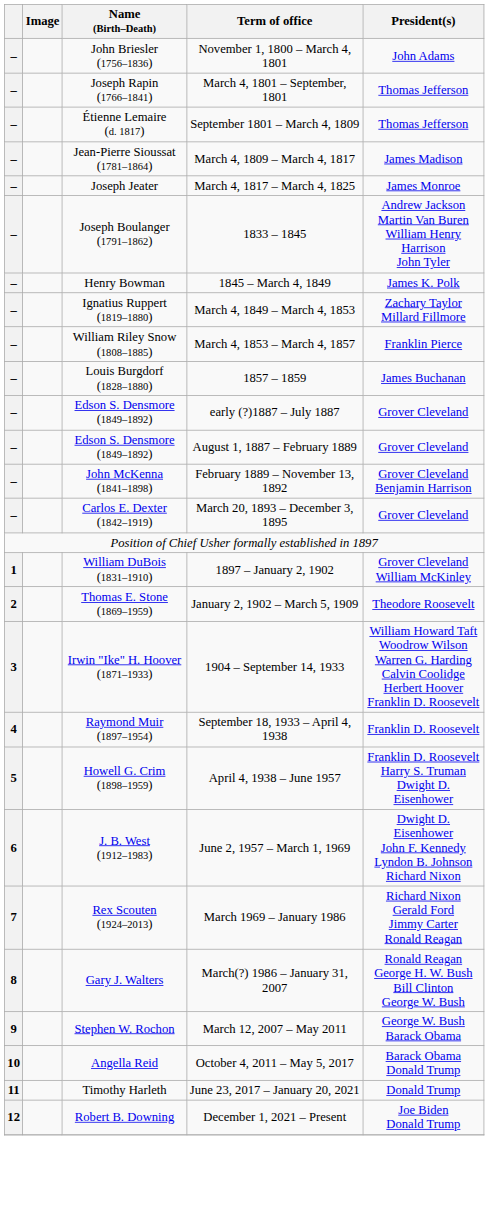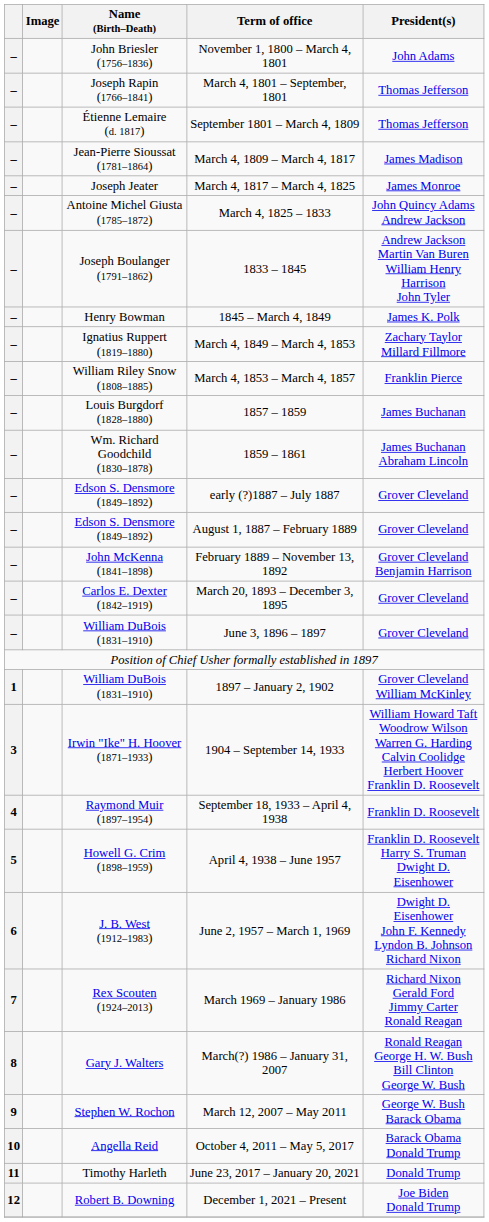+ row: – | Antoine Michel Giusta (1785–1872) | March 4, 1825 – 1833 | John Quincy Adams Andrew Jackson
+ row: – | Wm. Richard Goodchild (1830–1878) | 1859 – 1861 | James Buchanan Abraham Lincoln
+ row: – | William DuBois (1831–1910) | June 3, 1896 – 1897 | Grover Cleveland
- row: 2 | Thomas E. Stone (1869–1959) | January 2, 1902 – March 5, 1909 | Theodore Roosevelt
